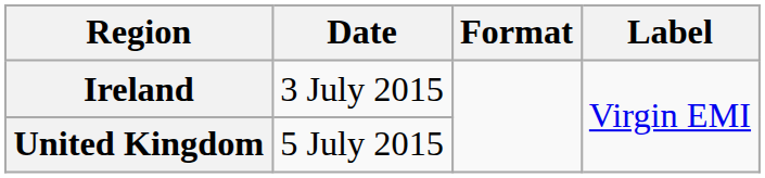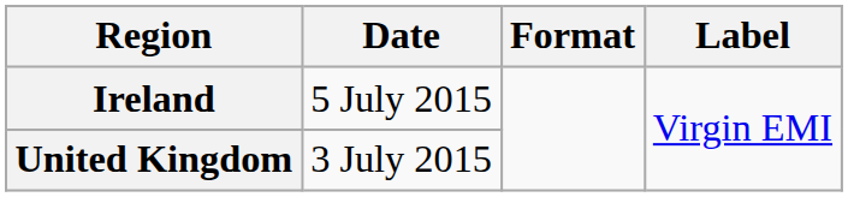Ireland | Date: 3 July 2015 -> 5 July 2015
United Kingdom | Date: 5 July 2015 -> 3 July 2015
